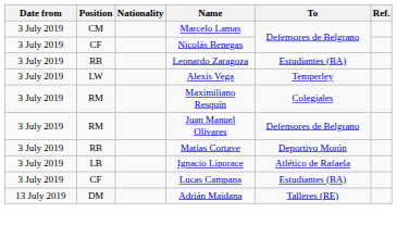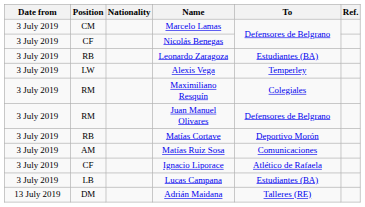+ row: 3 July 2019 | AM | Matías Ruiz Sosa | Comunicaciones
Ignacio Liporace | Position: LB -> CF
Lucas Campana | Position: CF -> LB
